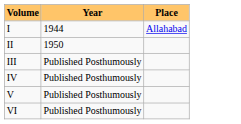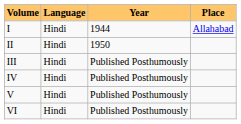+ column: Language | Hindi | Hindi | Hindi | Hindi | Hindi | Hindi
